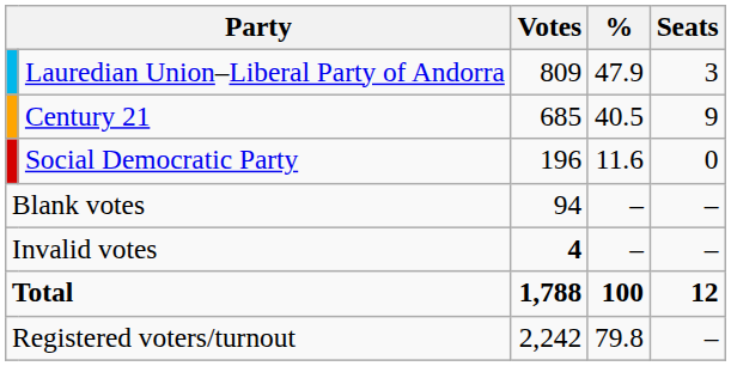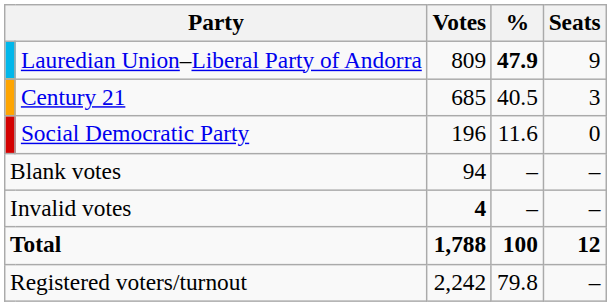Lauredian Union–Liberal Party of Andorra | %: normal -> bold
Lauredian Union–Liberal Party of Andorra | Seats: 3 -> 9
Century 21 | Seats: 9 -> 3
